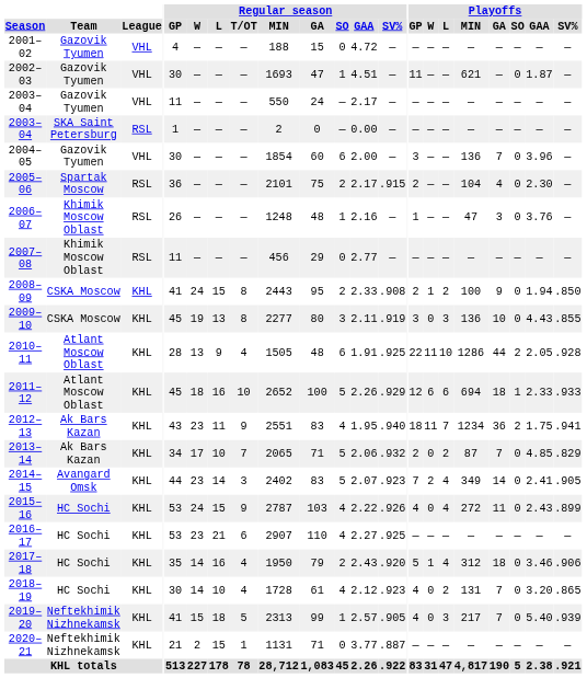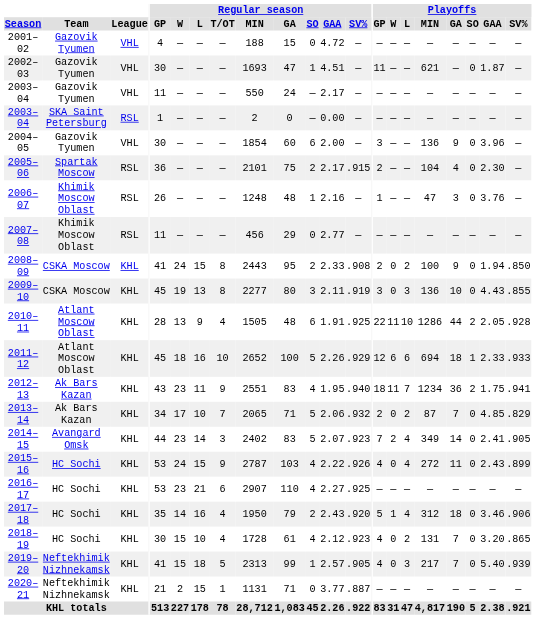2004–05 | Playoffs / GA: 7 -> 9
2008–09 | Playoffs / W: 1 -> 0
2018–19 | Regular season / W: 14 -> 15
